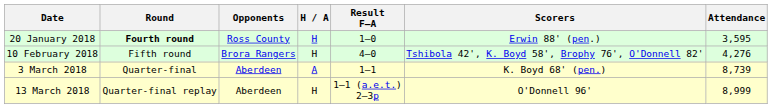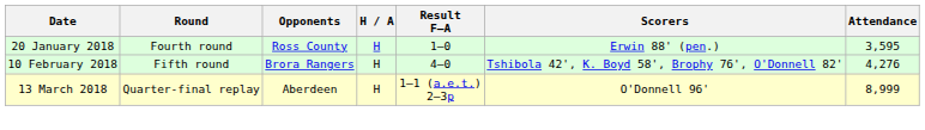20 January 2018 | Round: bold -> normal
- row: 3 March 2018 | Quarter-final | Aberdeen | A | 1–1 | K. Boyd 68' (pen.) | 8,739
